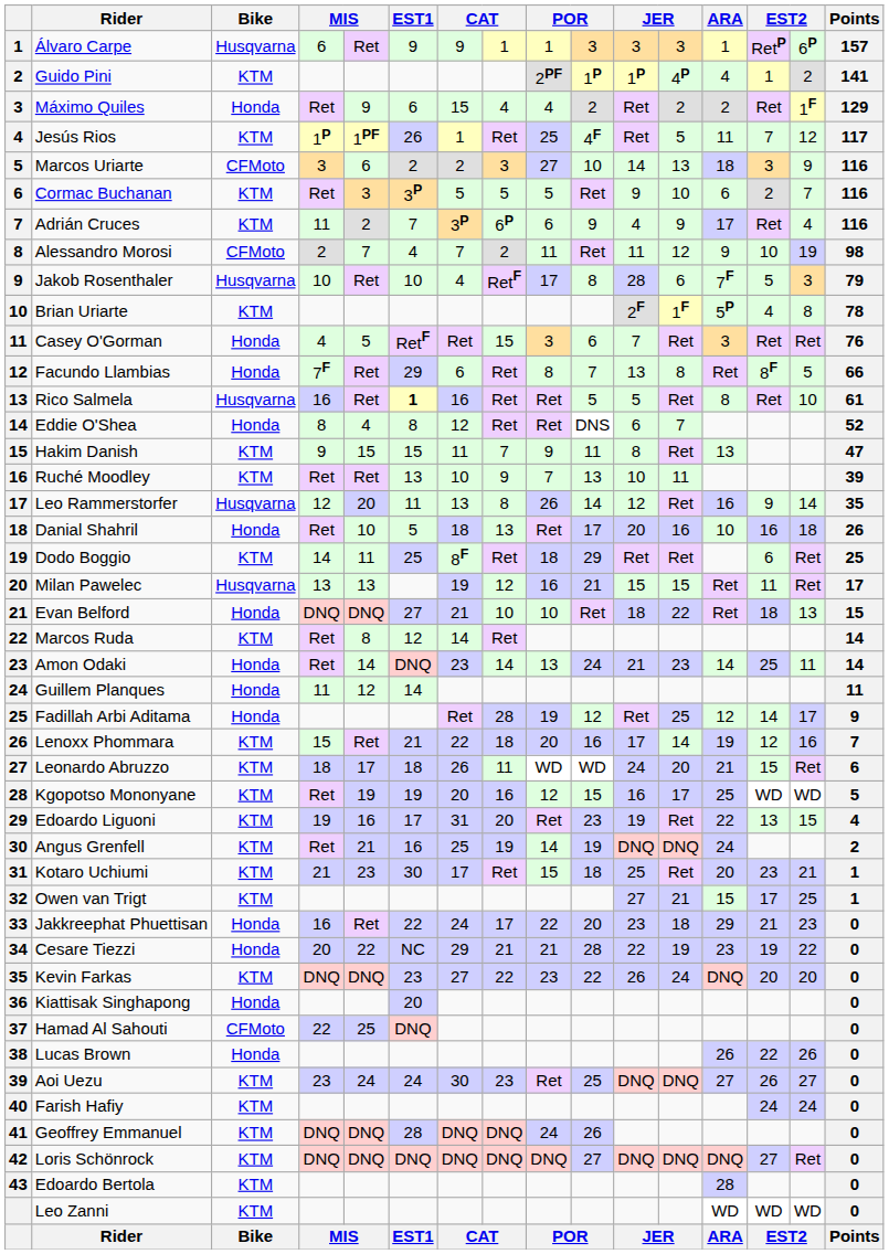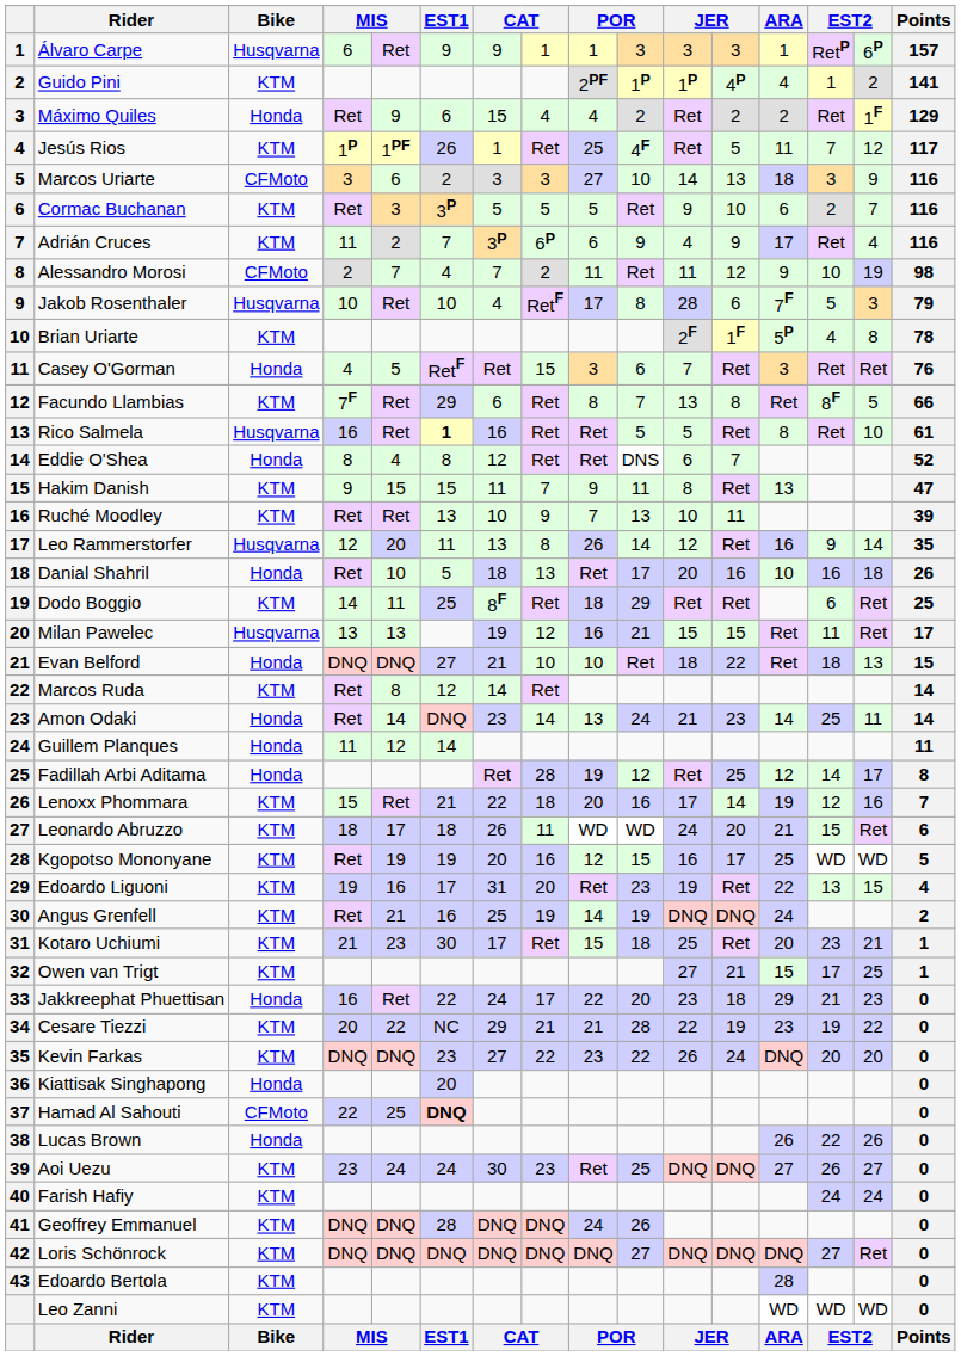Marcos Uriarte | column 7: 2 -> 3
Facundo Llambias | Bike: Honda -> KTM
Fadillah Arbi Aditama | Points: 9 -> 8
Cesare Tiezzi | Bike: Honda -> KTM
Hamad Al Sahouti | EST1: normal -> bold
